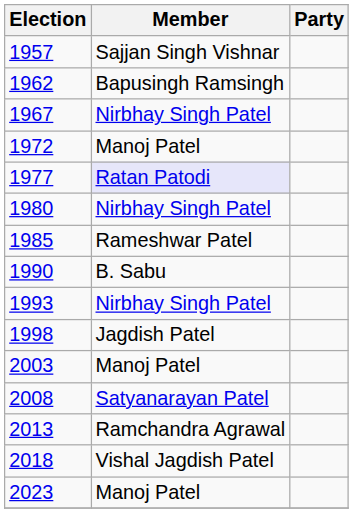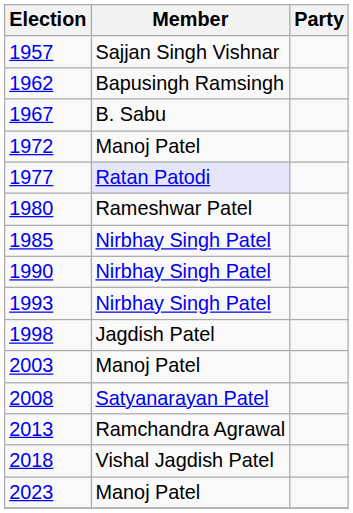1967 | Member: Nirbhay Singh Patel -> B. Sabu
1980 | Member: Nirbhay Singh Patel -> Rameshwar Patel
1985 | Member: Rameshwar Patel -> Nirbhay Singh Patel
1990 | Member: B. Sabu -> Nirbhay Singh Patel
